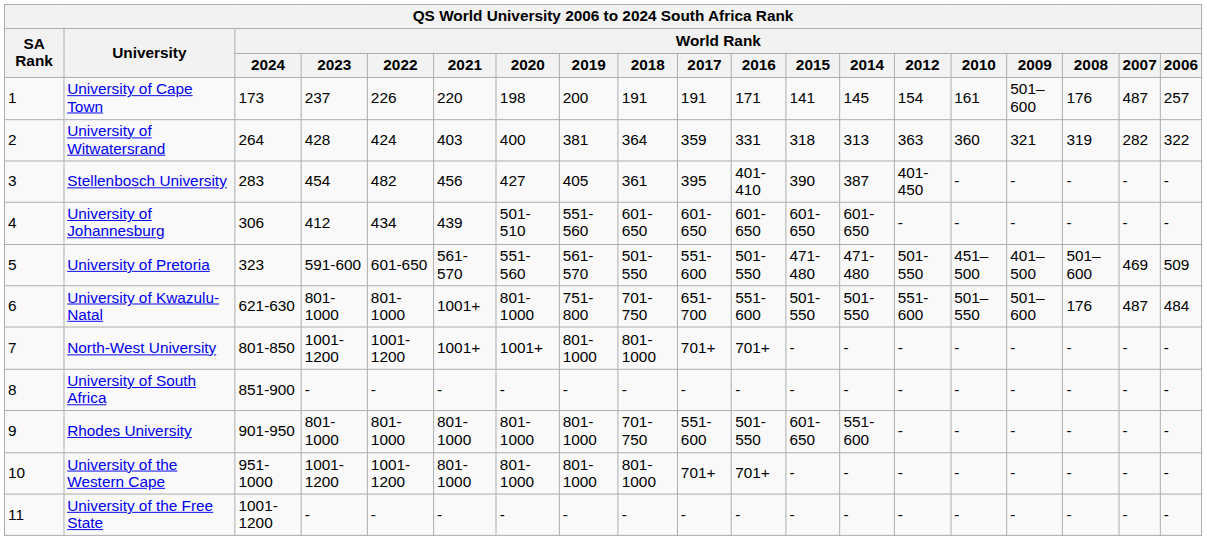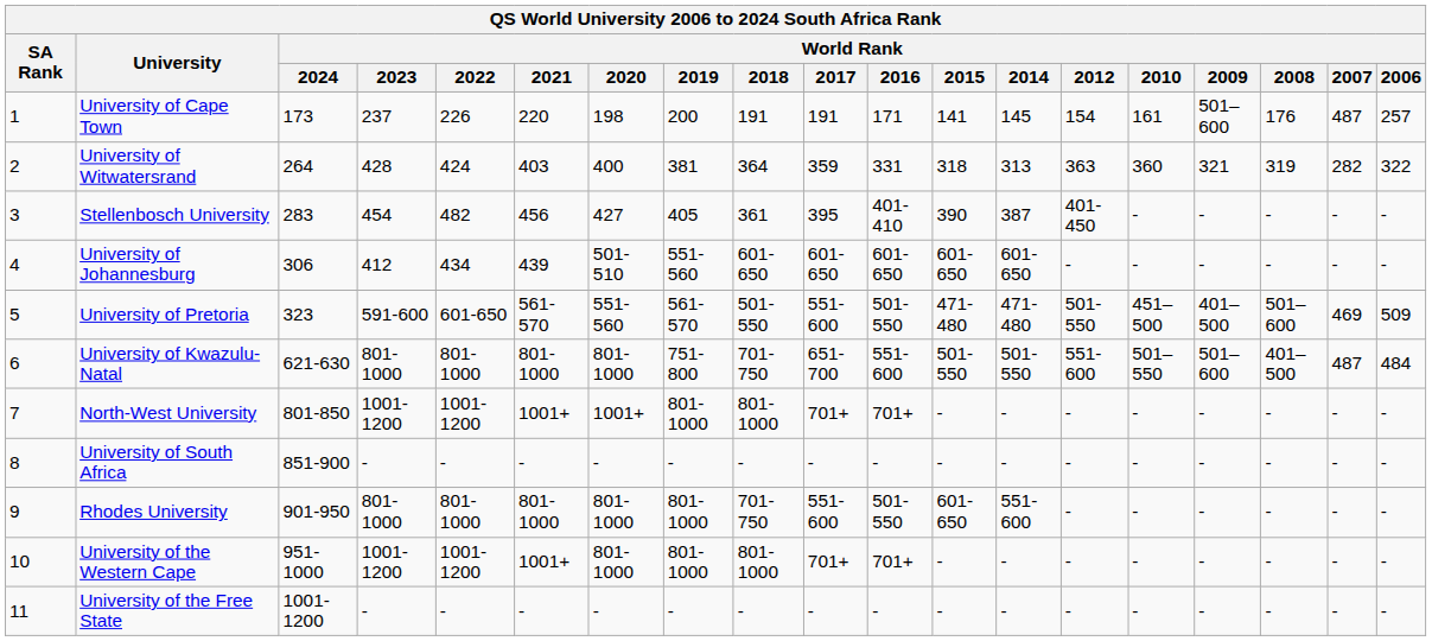University of Kwazulu-Natal | World Rank / 2021: 1001+ -> 801-1000
University of Kwazulu-Natal | World Rank / 2008: 176 -> 401–500
University of the Western Cape | World Rank / 2021: 801-1000 -> 1001+
